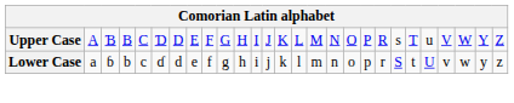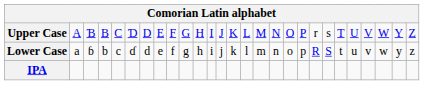Upper Case | column 20: R -> r
Upper Case | column 23: u -> U
Lower Case | column 20: r -> R
Lower Case | column 23: U -> u
+ row: IPA
